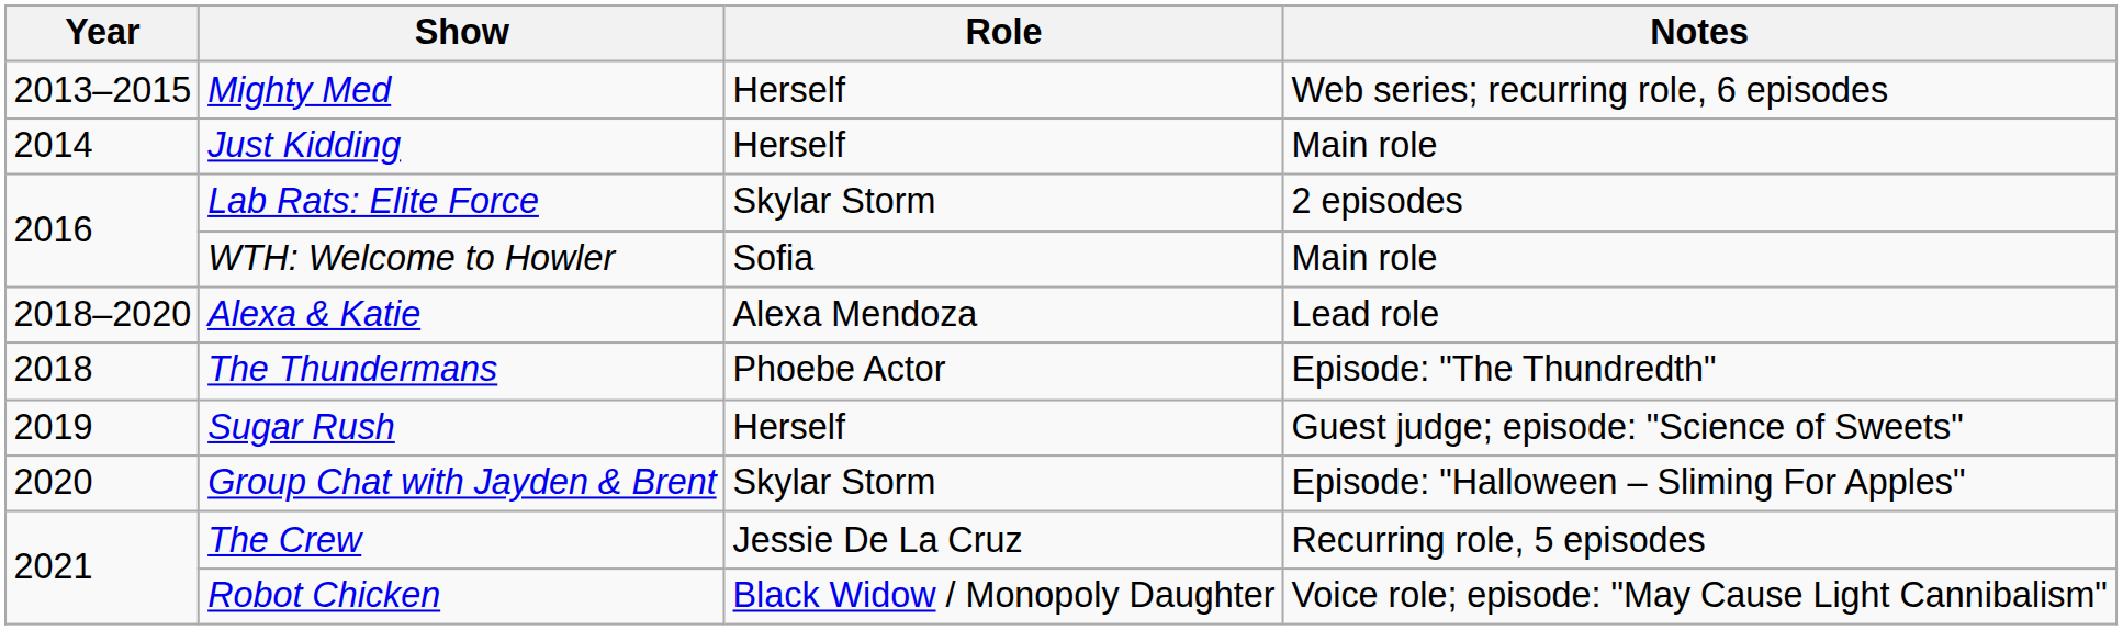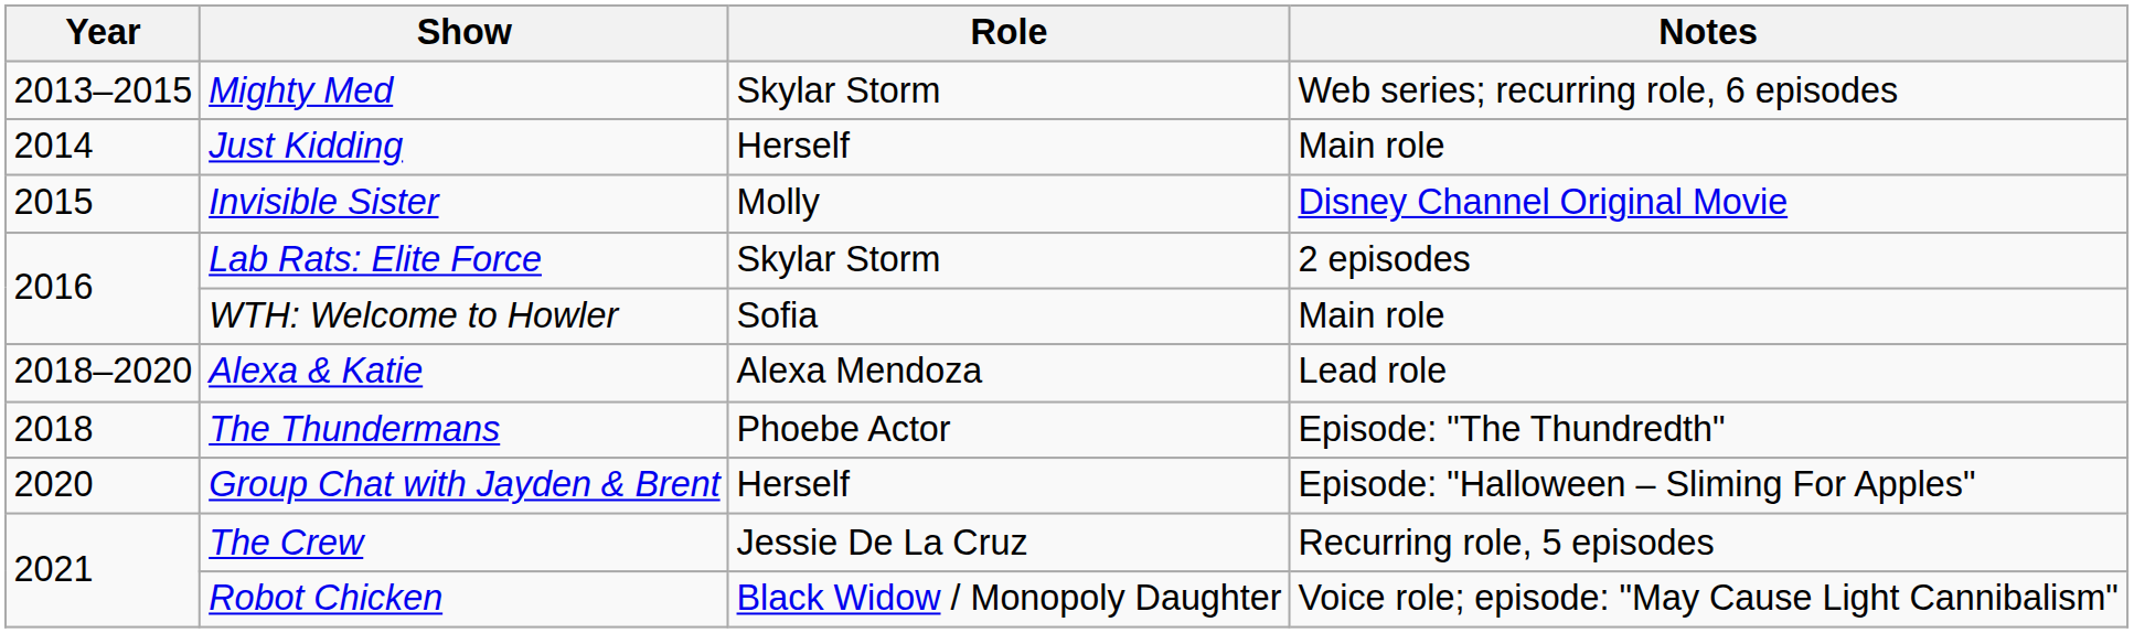Mighty Med | Role: Herself -> Skylar Storm
+ row: 2015 | Invisible Sister | Molly | Disney Channel Original Movie
- row: 2019 | Sugar Rush | Herself | Guest judge; episode: "Science of Sweets"
Group Chat with Jayden & Brent | Role: Skylar Storm -> Herself
